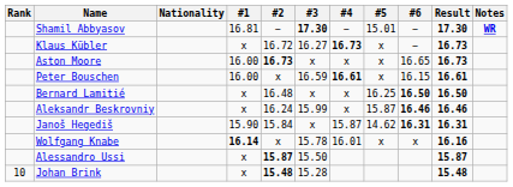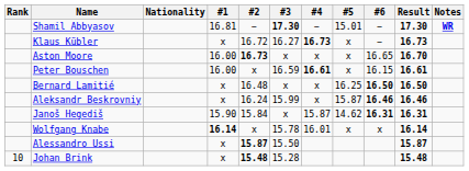Aston Moore | Result: 16.73 -> 16.70
Wolfgang Knabe | Result: 16.16 -> 16.14
